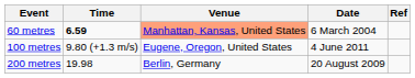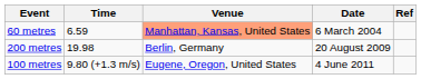60 metres | Time: bold -> normal
rows swapped: 100 metres <-> 200 metres
